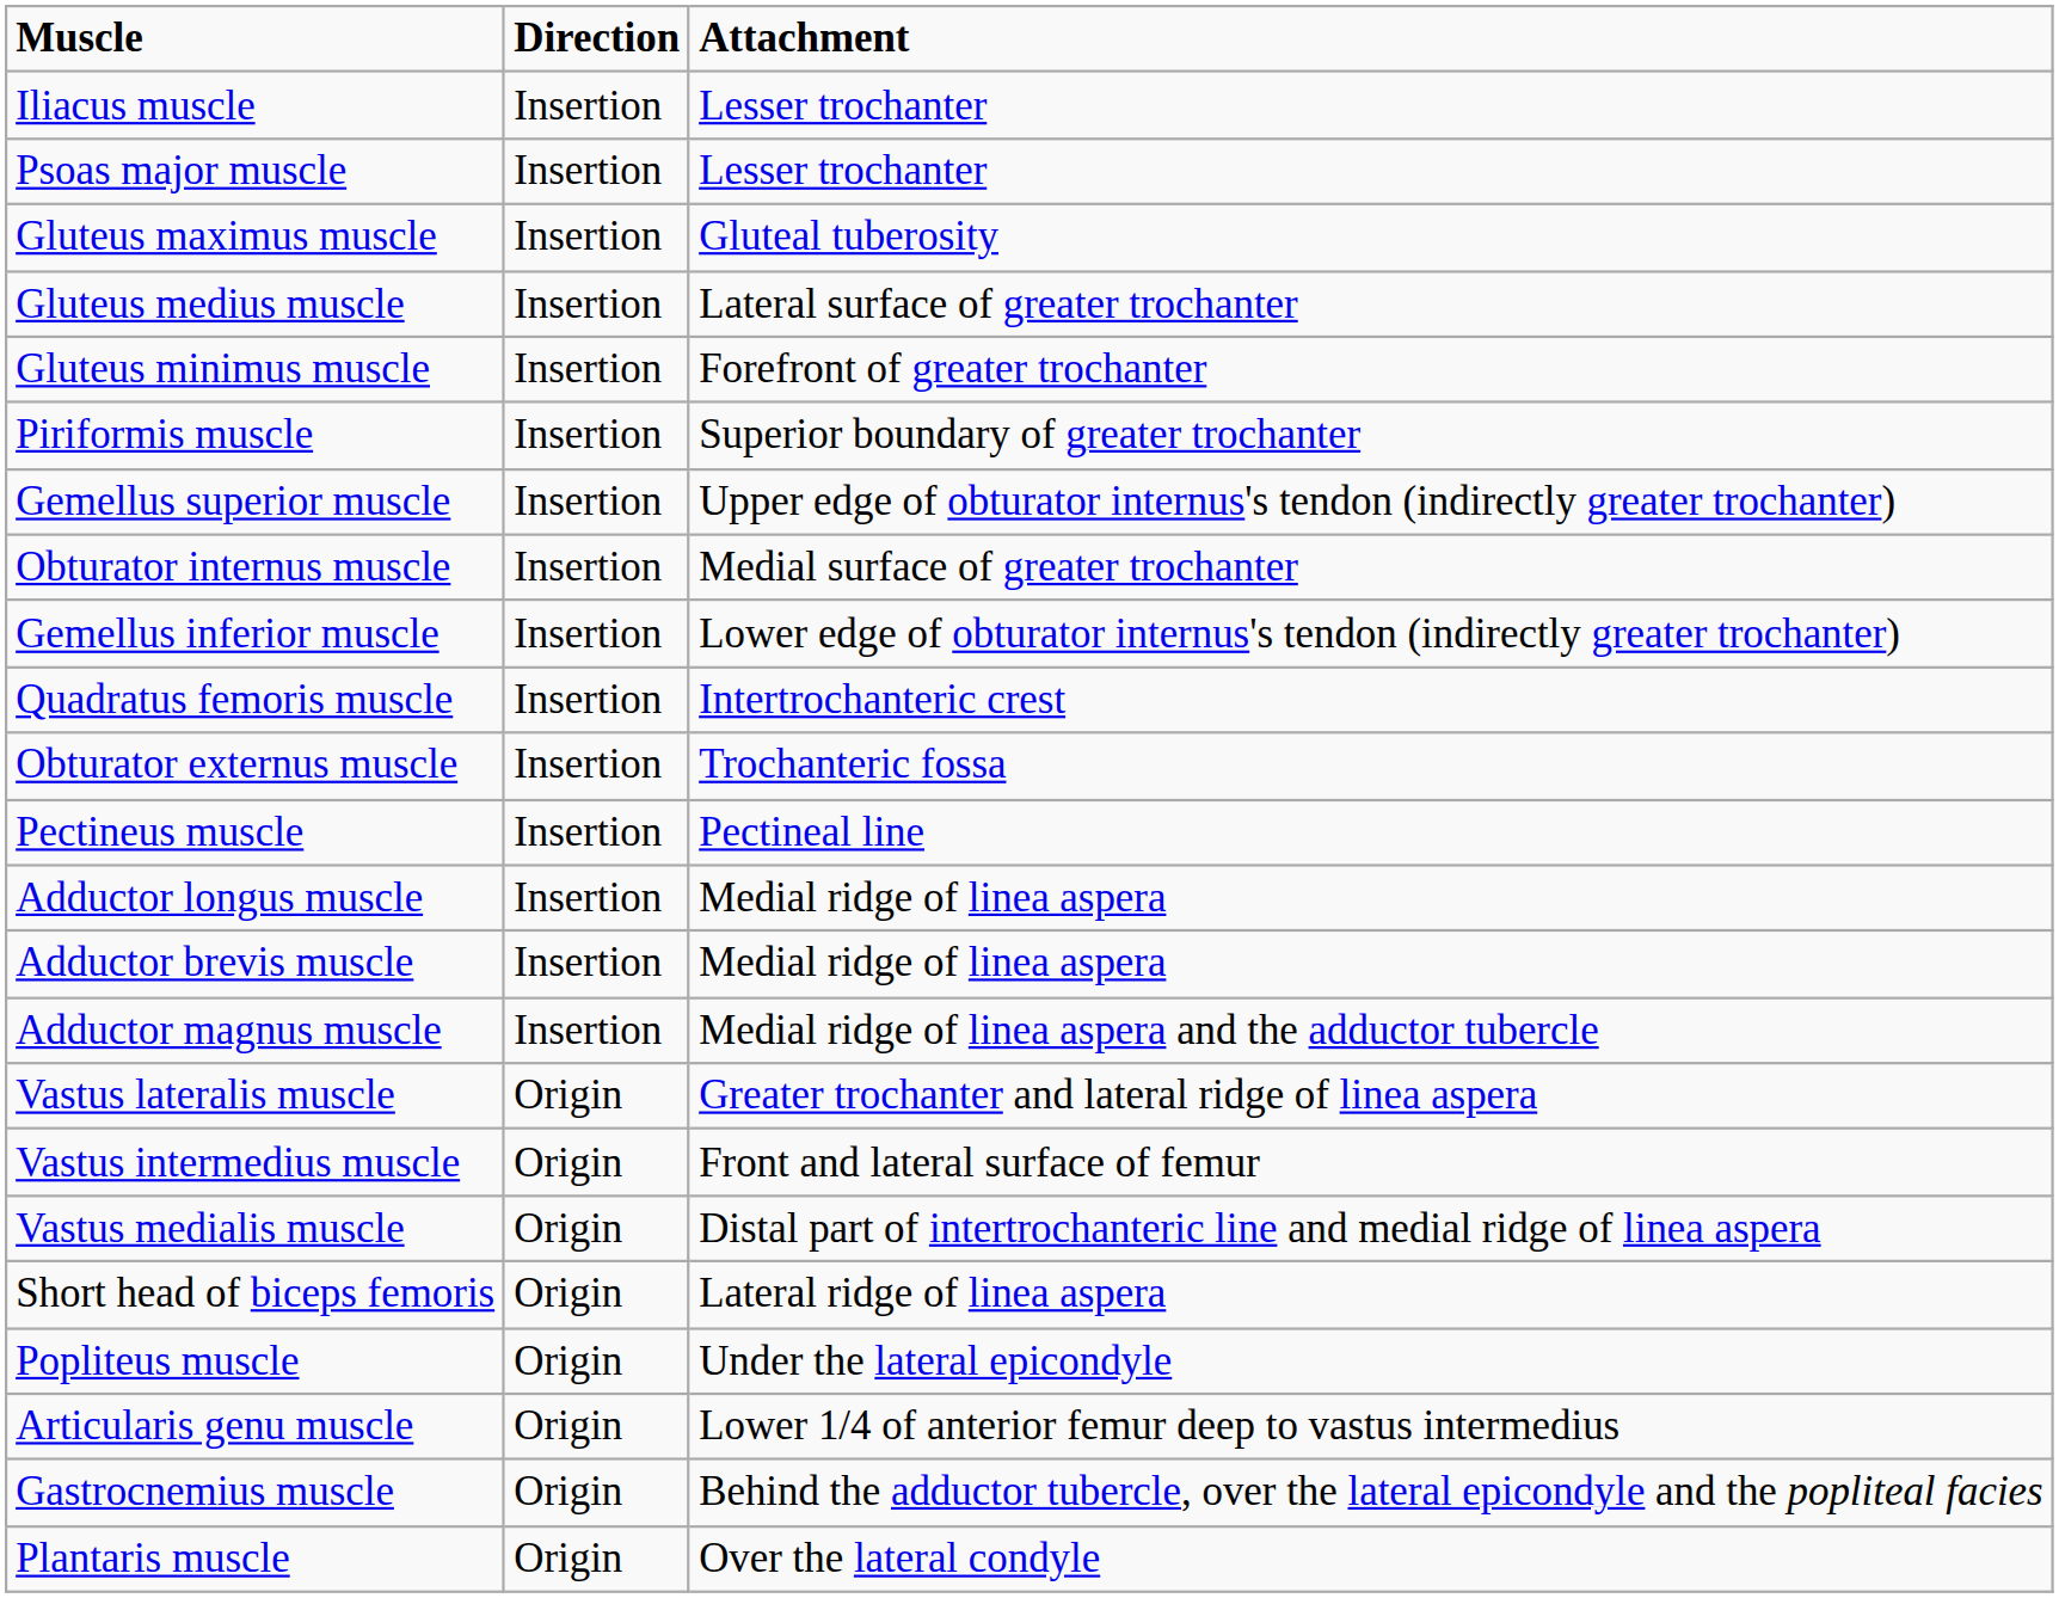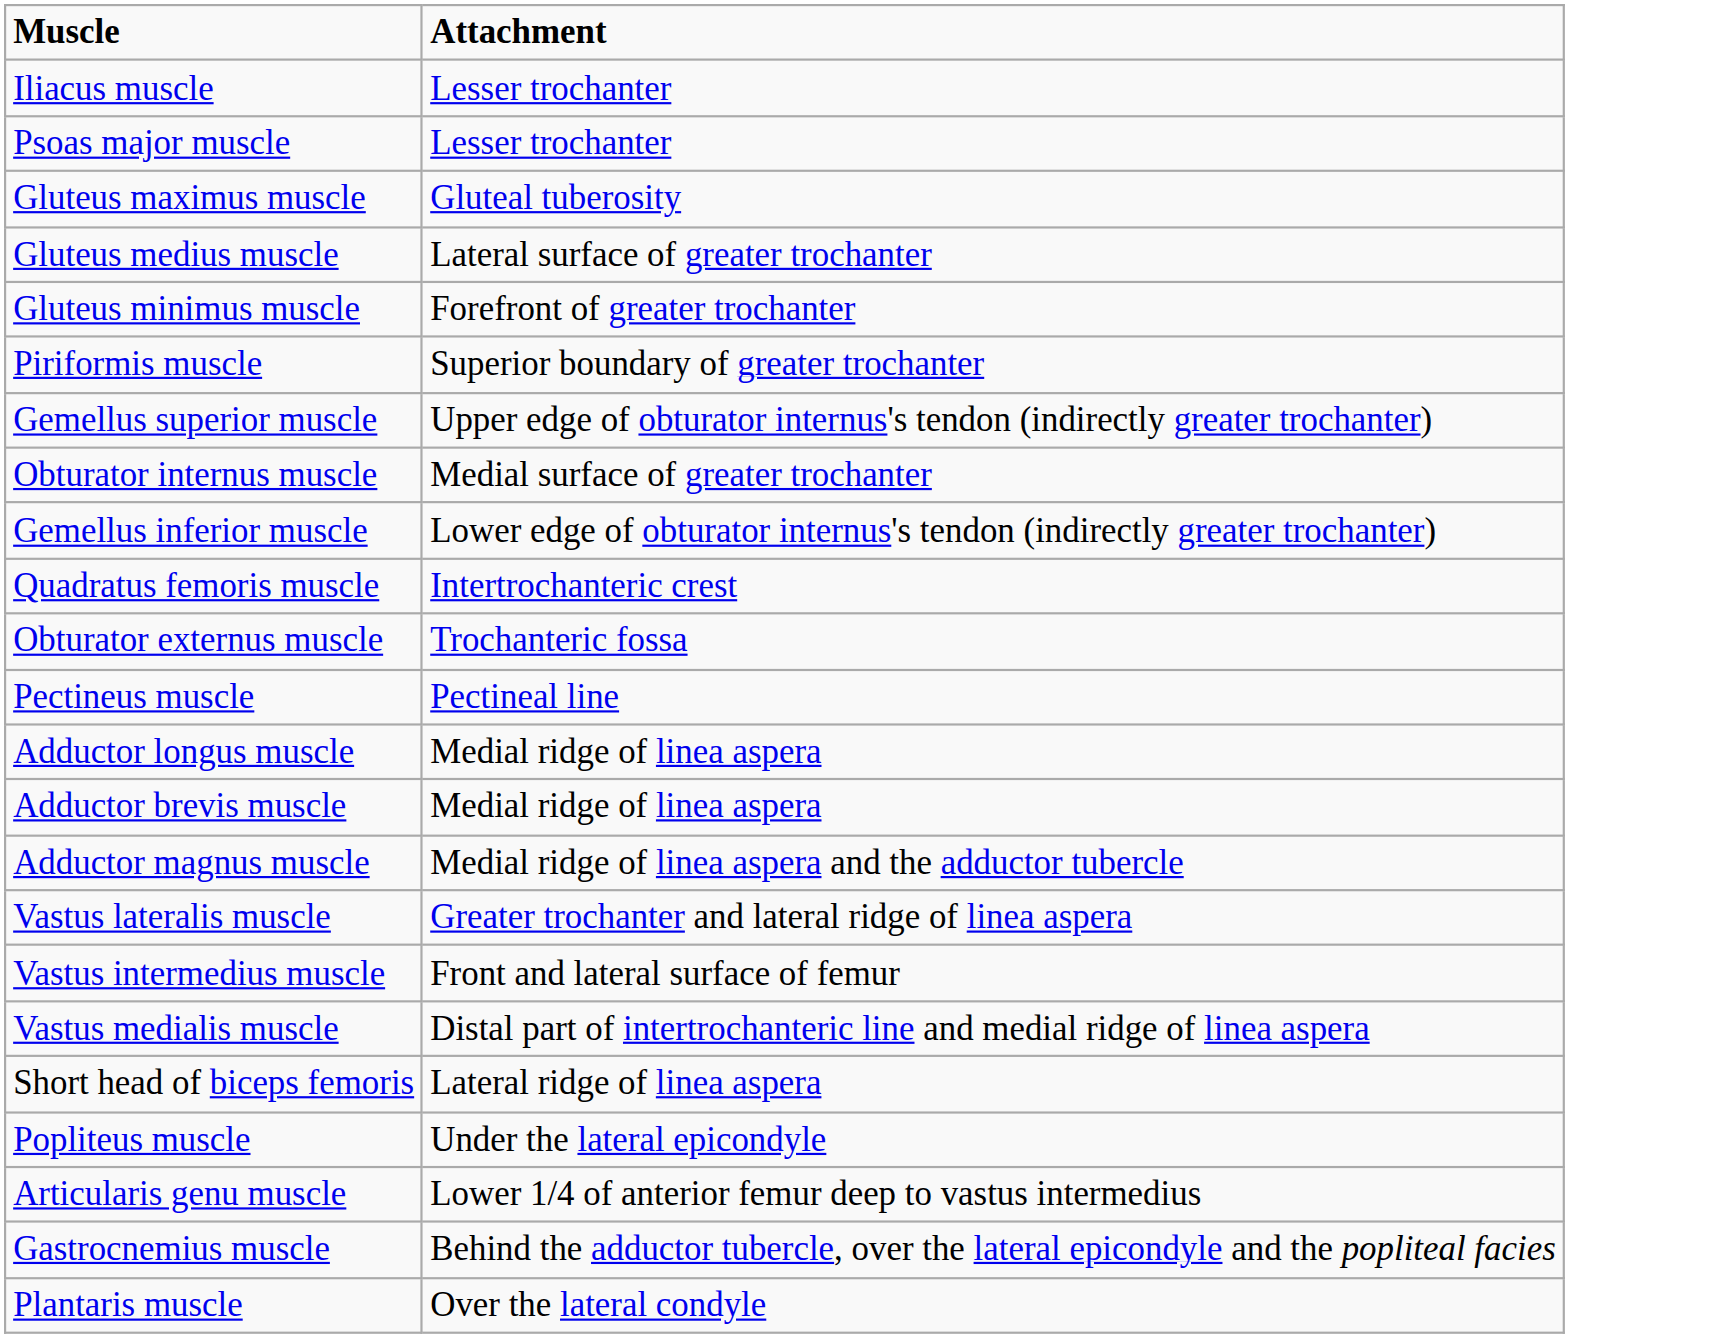- column: Direction | Insertion | Insertion | Insertion | Insertion | Insertion | Insertion | Insertion | Insertion | Insertion | Insertion | Insertion | Insertion | Insertion | Insertion | Insertion | Origin | Origin | Origin | Origin | Origin | Origin | Origin | Origin
